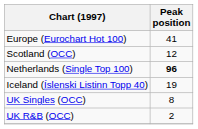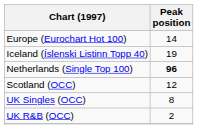Europe (Eurochart Hot 100) | Peak position: 41 -> 14
rows swapped: Iceland (Íslenski Listinn Topp 40) <-> Scotland (OCC)
